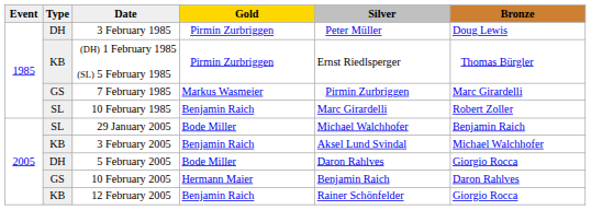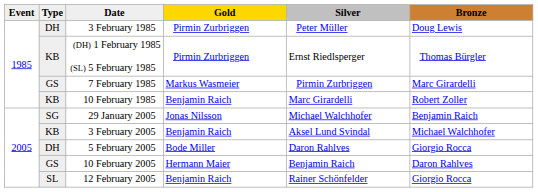10 February 1985 | Type: SL -> KB
29 January 2005 | Type: SL -> SG
29 January 2005 | Gold: Bode Miller -> Jonas Nilsson
12 February 2005 | Type: KB -> SL
